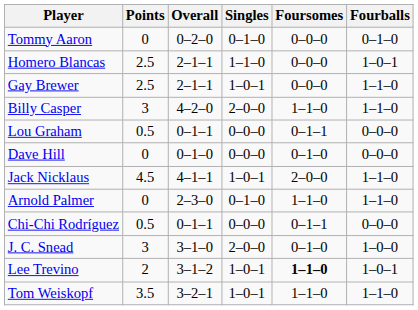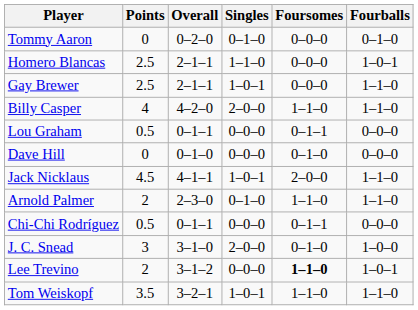Billy Casper | Points: 3 -> 4
Arnold Palmer | Points: 0 -> 2
Lee Trevino | Singles: 1–0–1 -> 0–0–0
